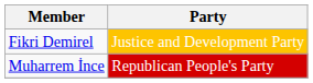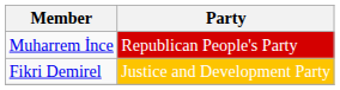rows swapped: Fikri Demirel <-> Muharrem İnce
